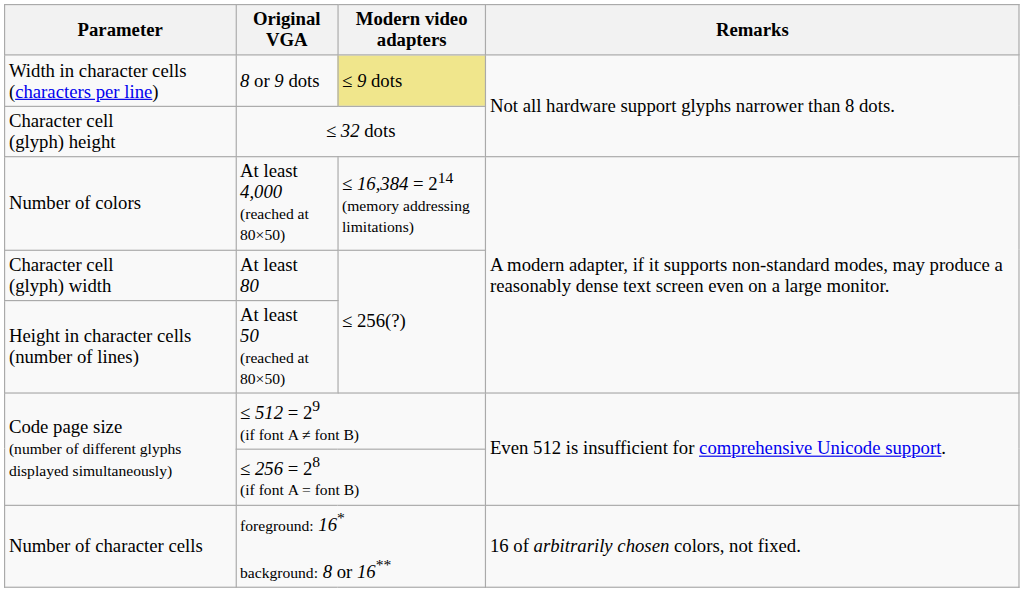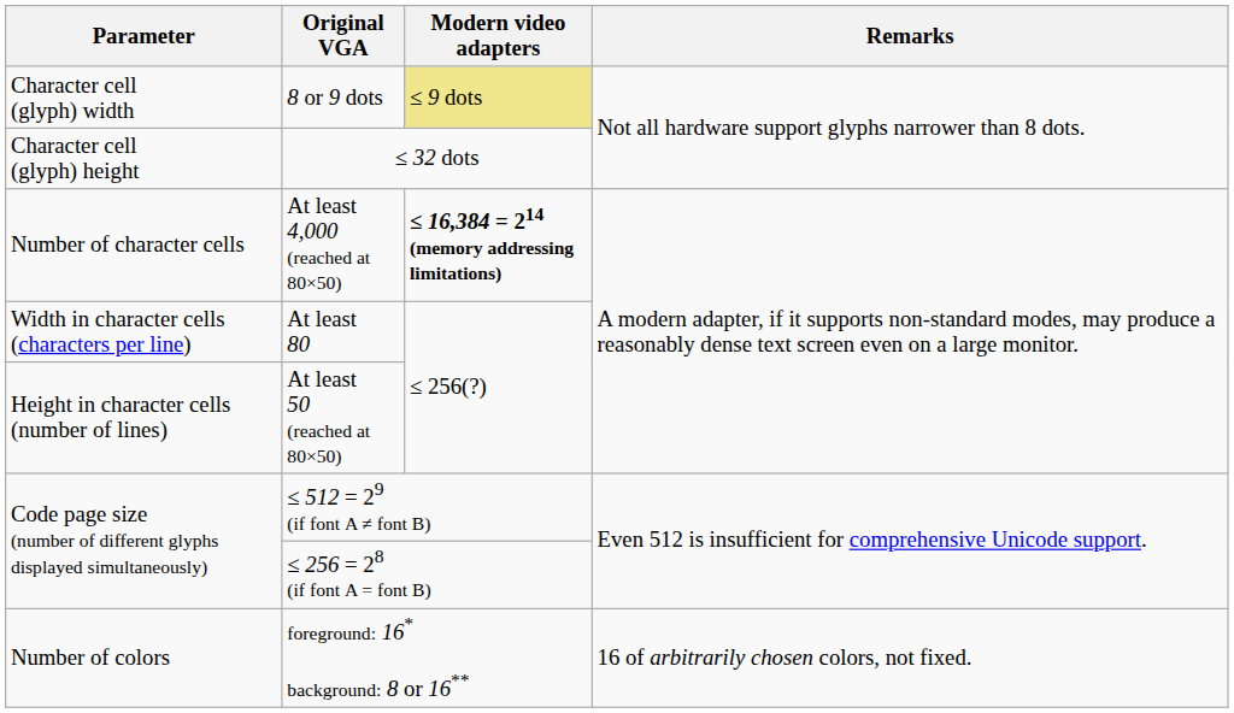8 or 9 dots | Parameter: Width in character cells (characters per line) -> Character cell (glyph) width
At least 4,000 (reached at 80×50) | Parameter: Number of colors -> Number of character cells
At least 4,000 (reached at 80×50) | Modern video adapters: normal -> bold
At least 80 | Parameter: Character cell (glyph) width -> Width in character cells (characters per line)
foreground: 16* background: 8 or 16** | Parameter: Number of character cells -> Number of colors
